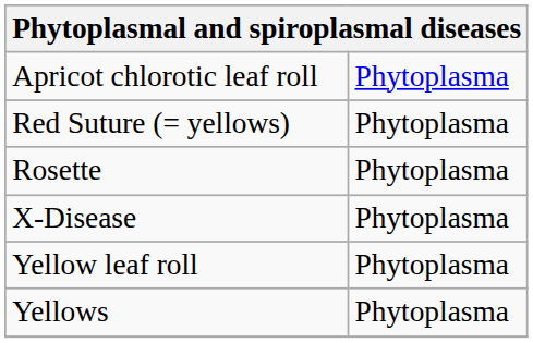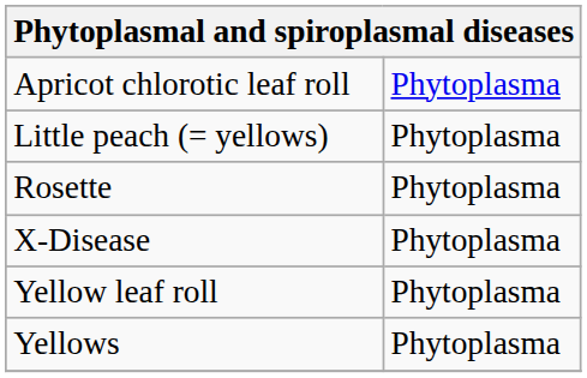+ row: Little peach (= yellows) | Phytoplasma
- row: Red Suture (= yellows) | Phytoplasma
